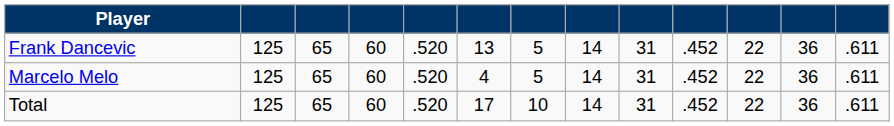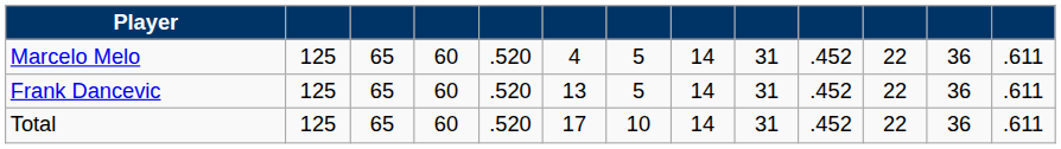rows swapped: Frank Dancevic <-> Marcelo Melo
